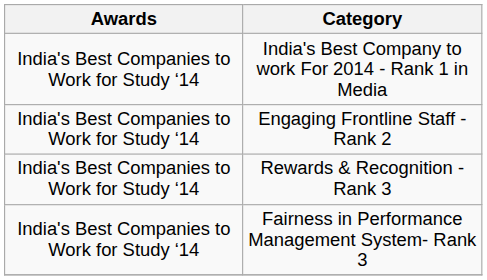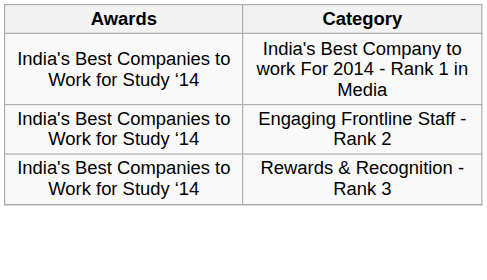- row: India's Best Companies to Work for Study ‘14 | Fairness in Performance Management System- Rank 3
